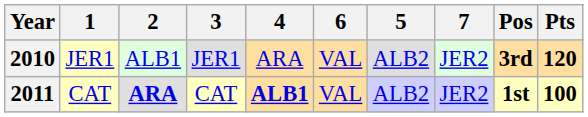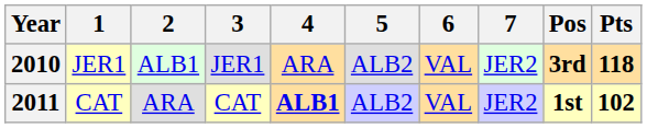columns swapped: 5 <-> 6
2010 | Pts: 120 -> 118
2011 | 2: bold -> normal
2011 | Pts: 100 -> 102
